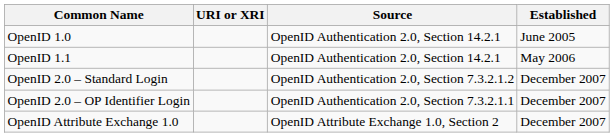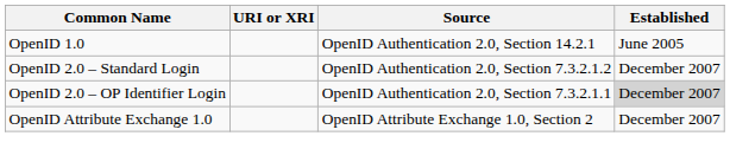- row: OpenID 1.1 | OpenID Authentication 2.0, Section 14.2.1 | May 2006
OpenID 2.0 – OP Identifier Login | Established: no background -> lightgrey background
